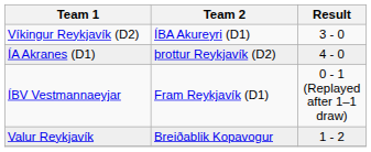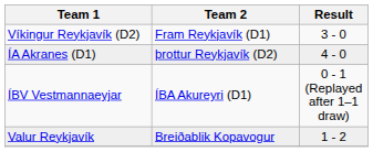Víkingur Reykjavík (D2) | Team 2: ÍBA Akureyri (D1) -> Fram Reykjavík (D1)
ÍBV Vestmannaeyjar | Team 2: Fram Reykjavík (D1) -> ÍBA Akureyri (D1)
